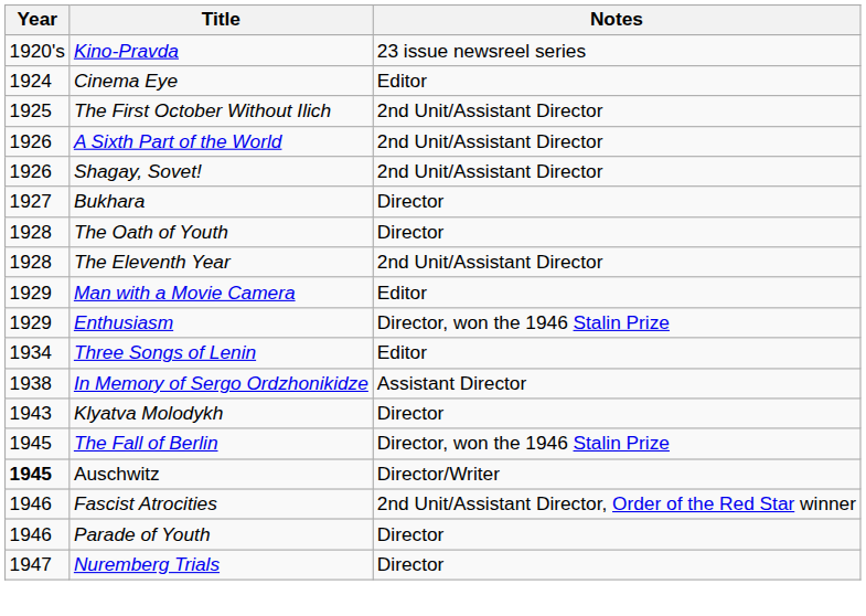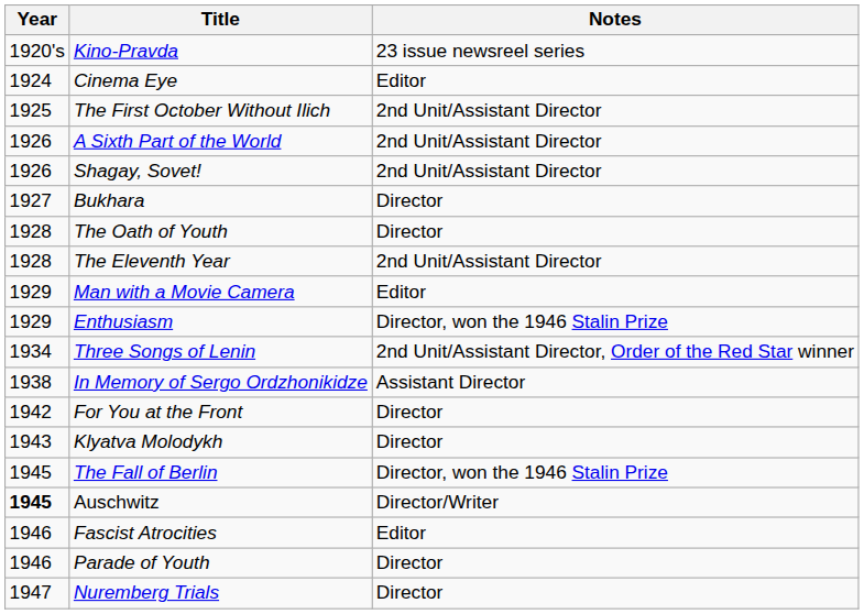Three Songs of Lenin | Notes: Editor -> 2nd Unit/Assistant Director, Order of the Red Star winner
+ row: 1942 | For You at the Front | Director
Fascist Atrocities | Notes: 2nd Unit/Assistant Director, Order of the Red Star winner -> Editor
